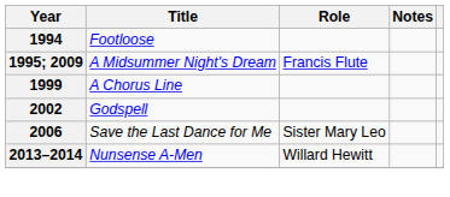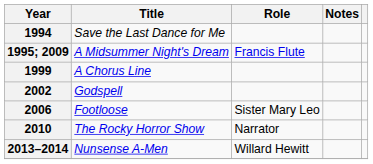1994 | Title: Footloose -> Save the Last Dance for Me
2006 | Title: Save the Last Dance for Me -> Footloose
+ row: 2010 | The Rocky Horror Show | Narrator
